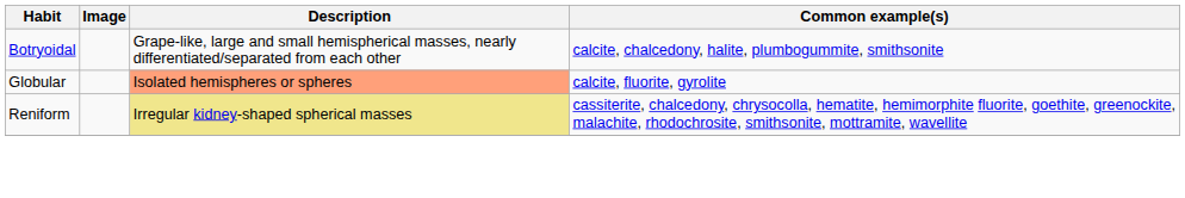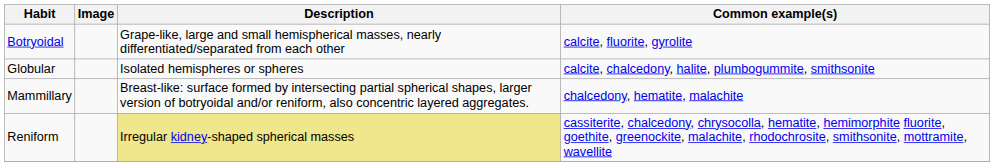Botryoidal | Common example(s): calcite, chalcedony, halite, plumbogummite, smithsonite -> calcite, fluorite, gyrolite
Globular | Description: lightsalmon background -> no background
Globular | Common example(s): calcite, fluorite, gyrolite -> calcite, chalcedony, halite, plumbogummite, smithsonite
+ row: Mammillary | Breast-like: surface formed by intersecting partial spherical shapes, larger version of botryoidal and/or reniform, also concentric layered aggregates. | chalcedony, hematite, malachite
